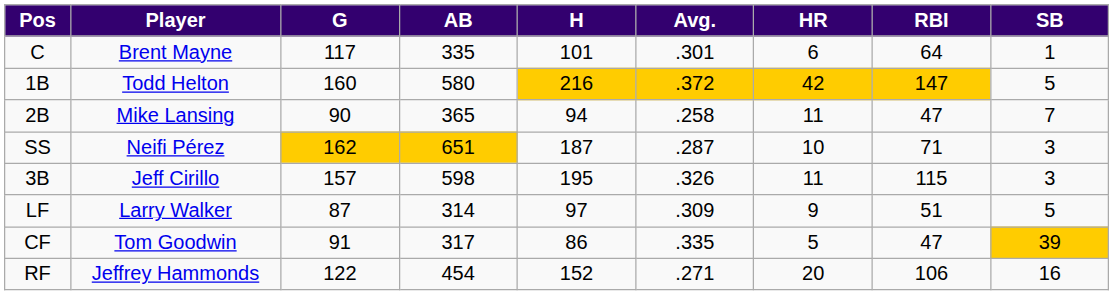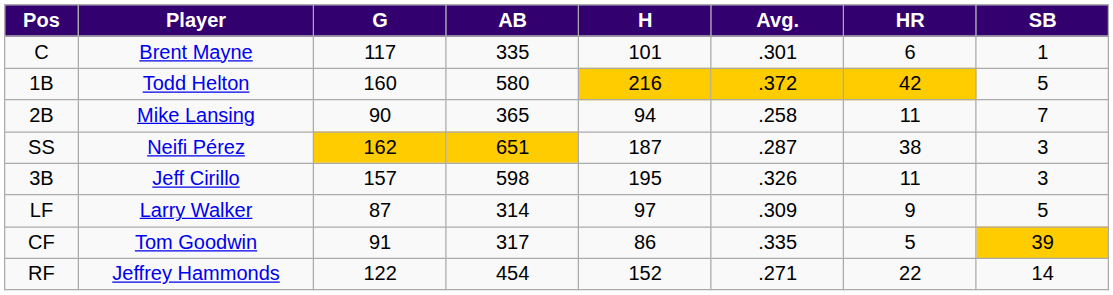- column: RBI | 64 | 147 | 47 | 71 | 115 | 51 | 47 | 106
SS | HR: 10 -> 38
RF | HR: 20 -> 22
RF | SB: 16 -> 14
